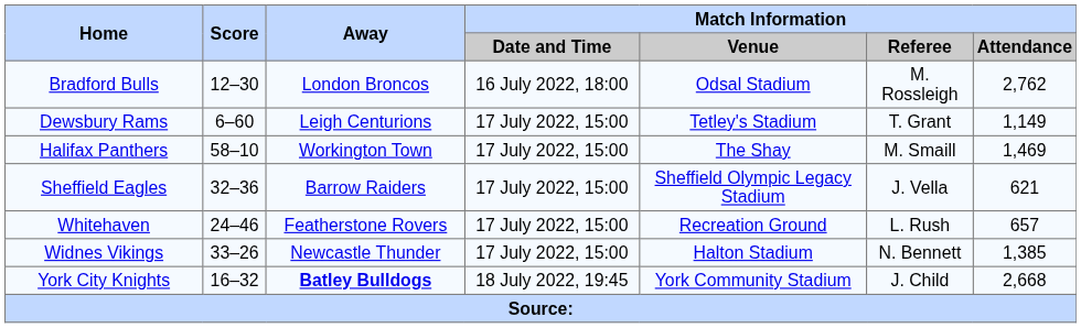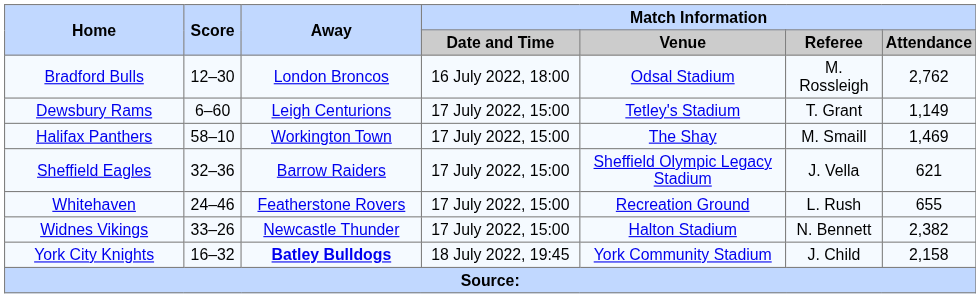Whitehaven | Match Information / Attendance: 657 -> 655
Widnes Vikings | Match Information / Attendance: 1,385 -> 2,382
York City Knights | Match Information / Attendance: 2,668 -> 2,158
